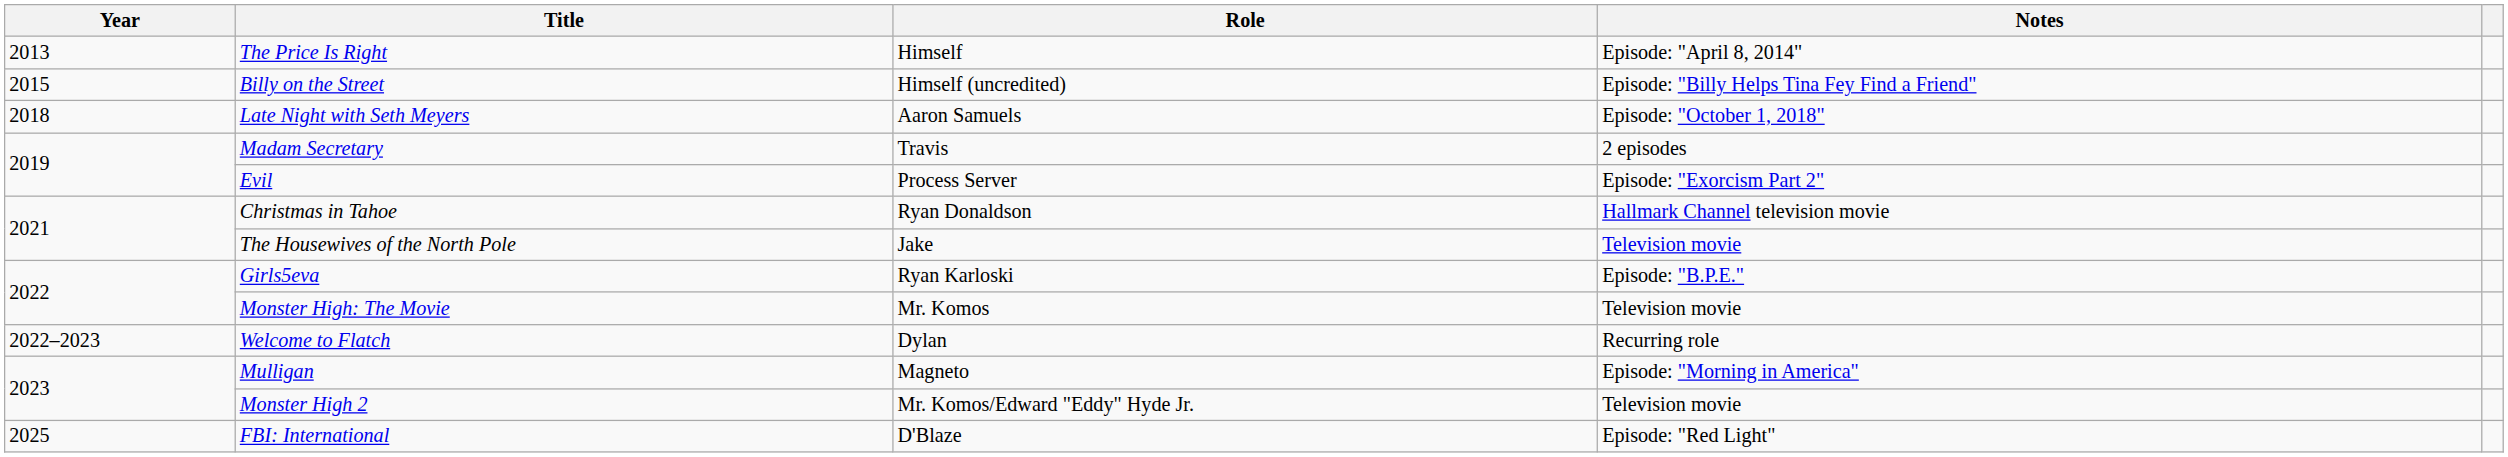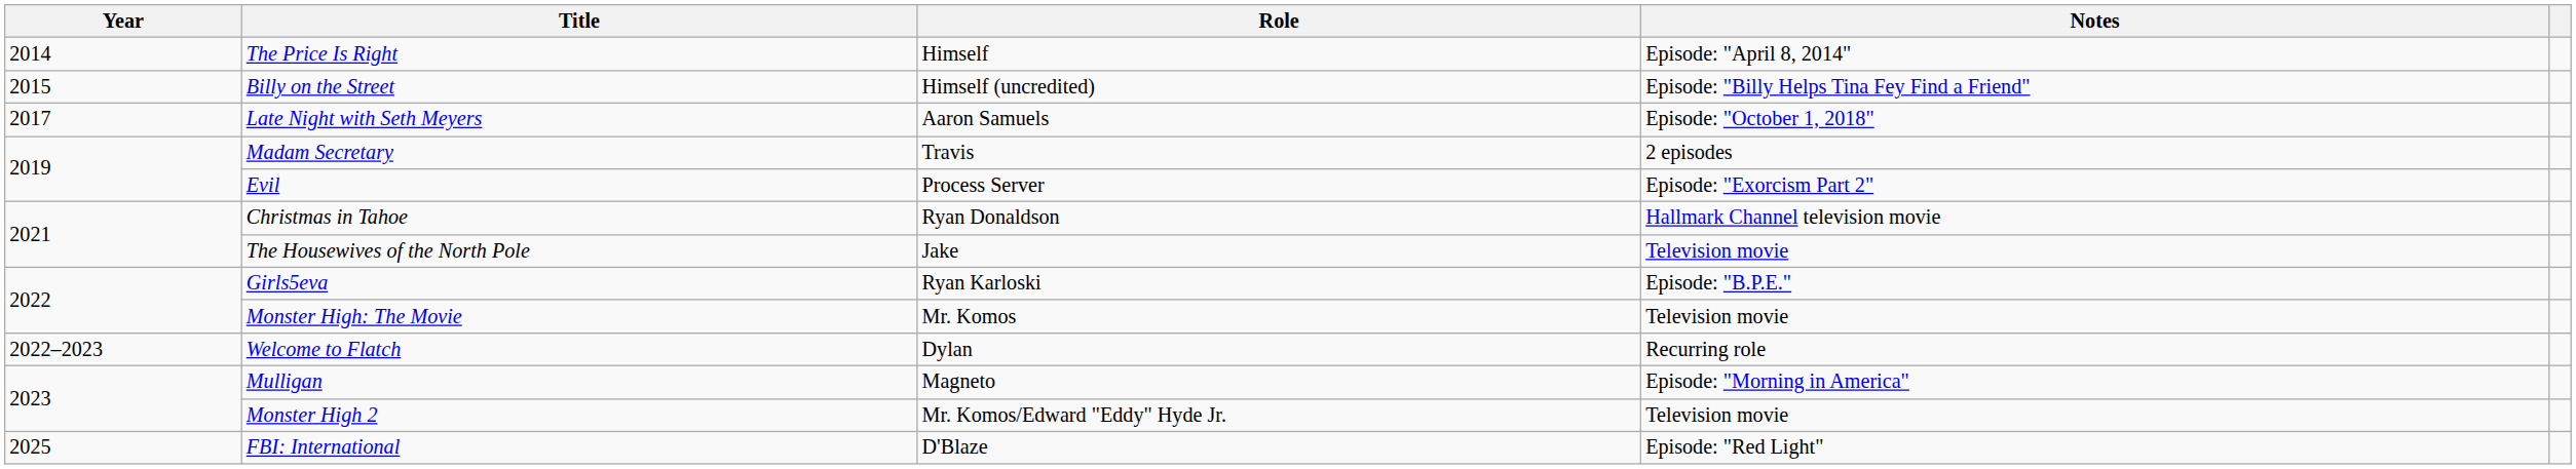The Price Is Right | Year: 2013 -> 2014
Late Night with Seth Meyers | Year: 2018 -> 2017
